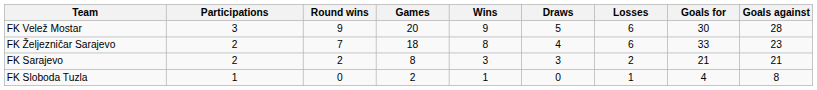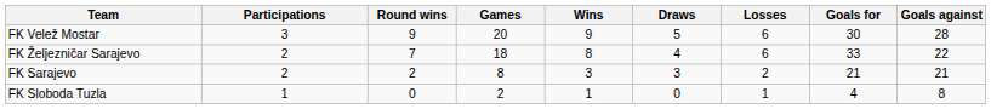FK Željezničar Sarajevo | Goals against: 23 -> 22
